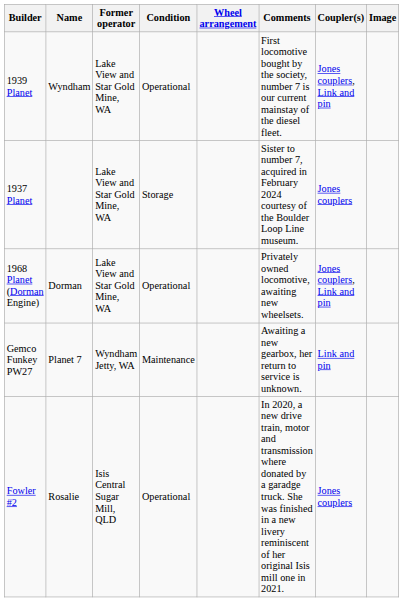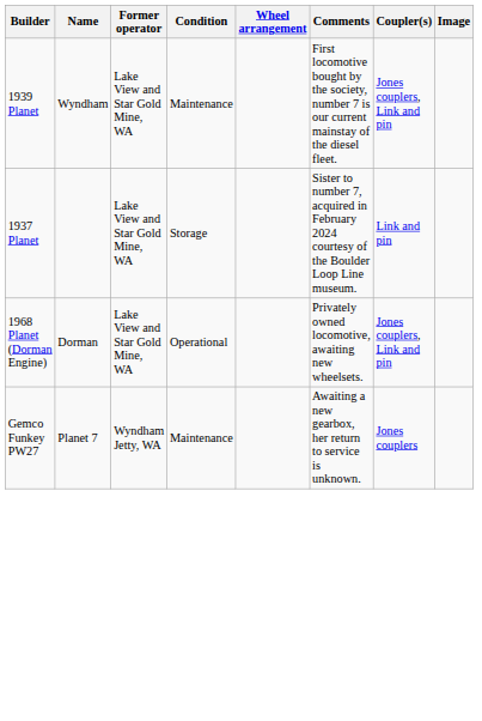1939 Planet | Condition: Operational -> Maintenance
1937 Planet | Coupler(s): Jones couplers -> Link and pin
Gemco Funkey PW27 | Coupler(s): Link and pin -> Jones couplers
- row: Fowler #2 | Rosalie | Isis Central Sugar Mill, QLD | Operational | In 2020, a new drive train, motor and transmission where donated by a garadge truck. She was finished in a new livery reminiscent of her original Isis mill one in 2021. | Jones couplers
